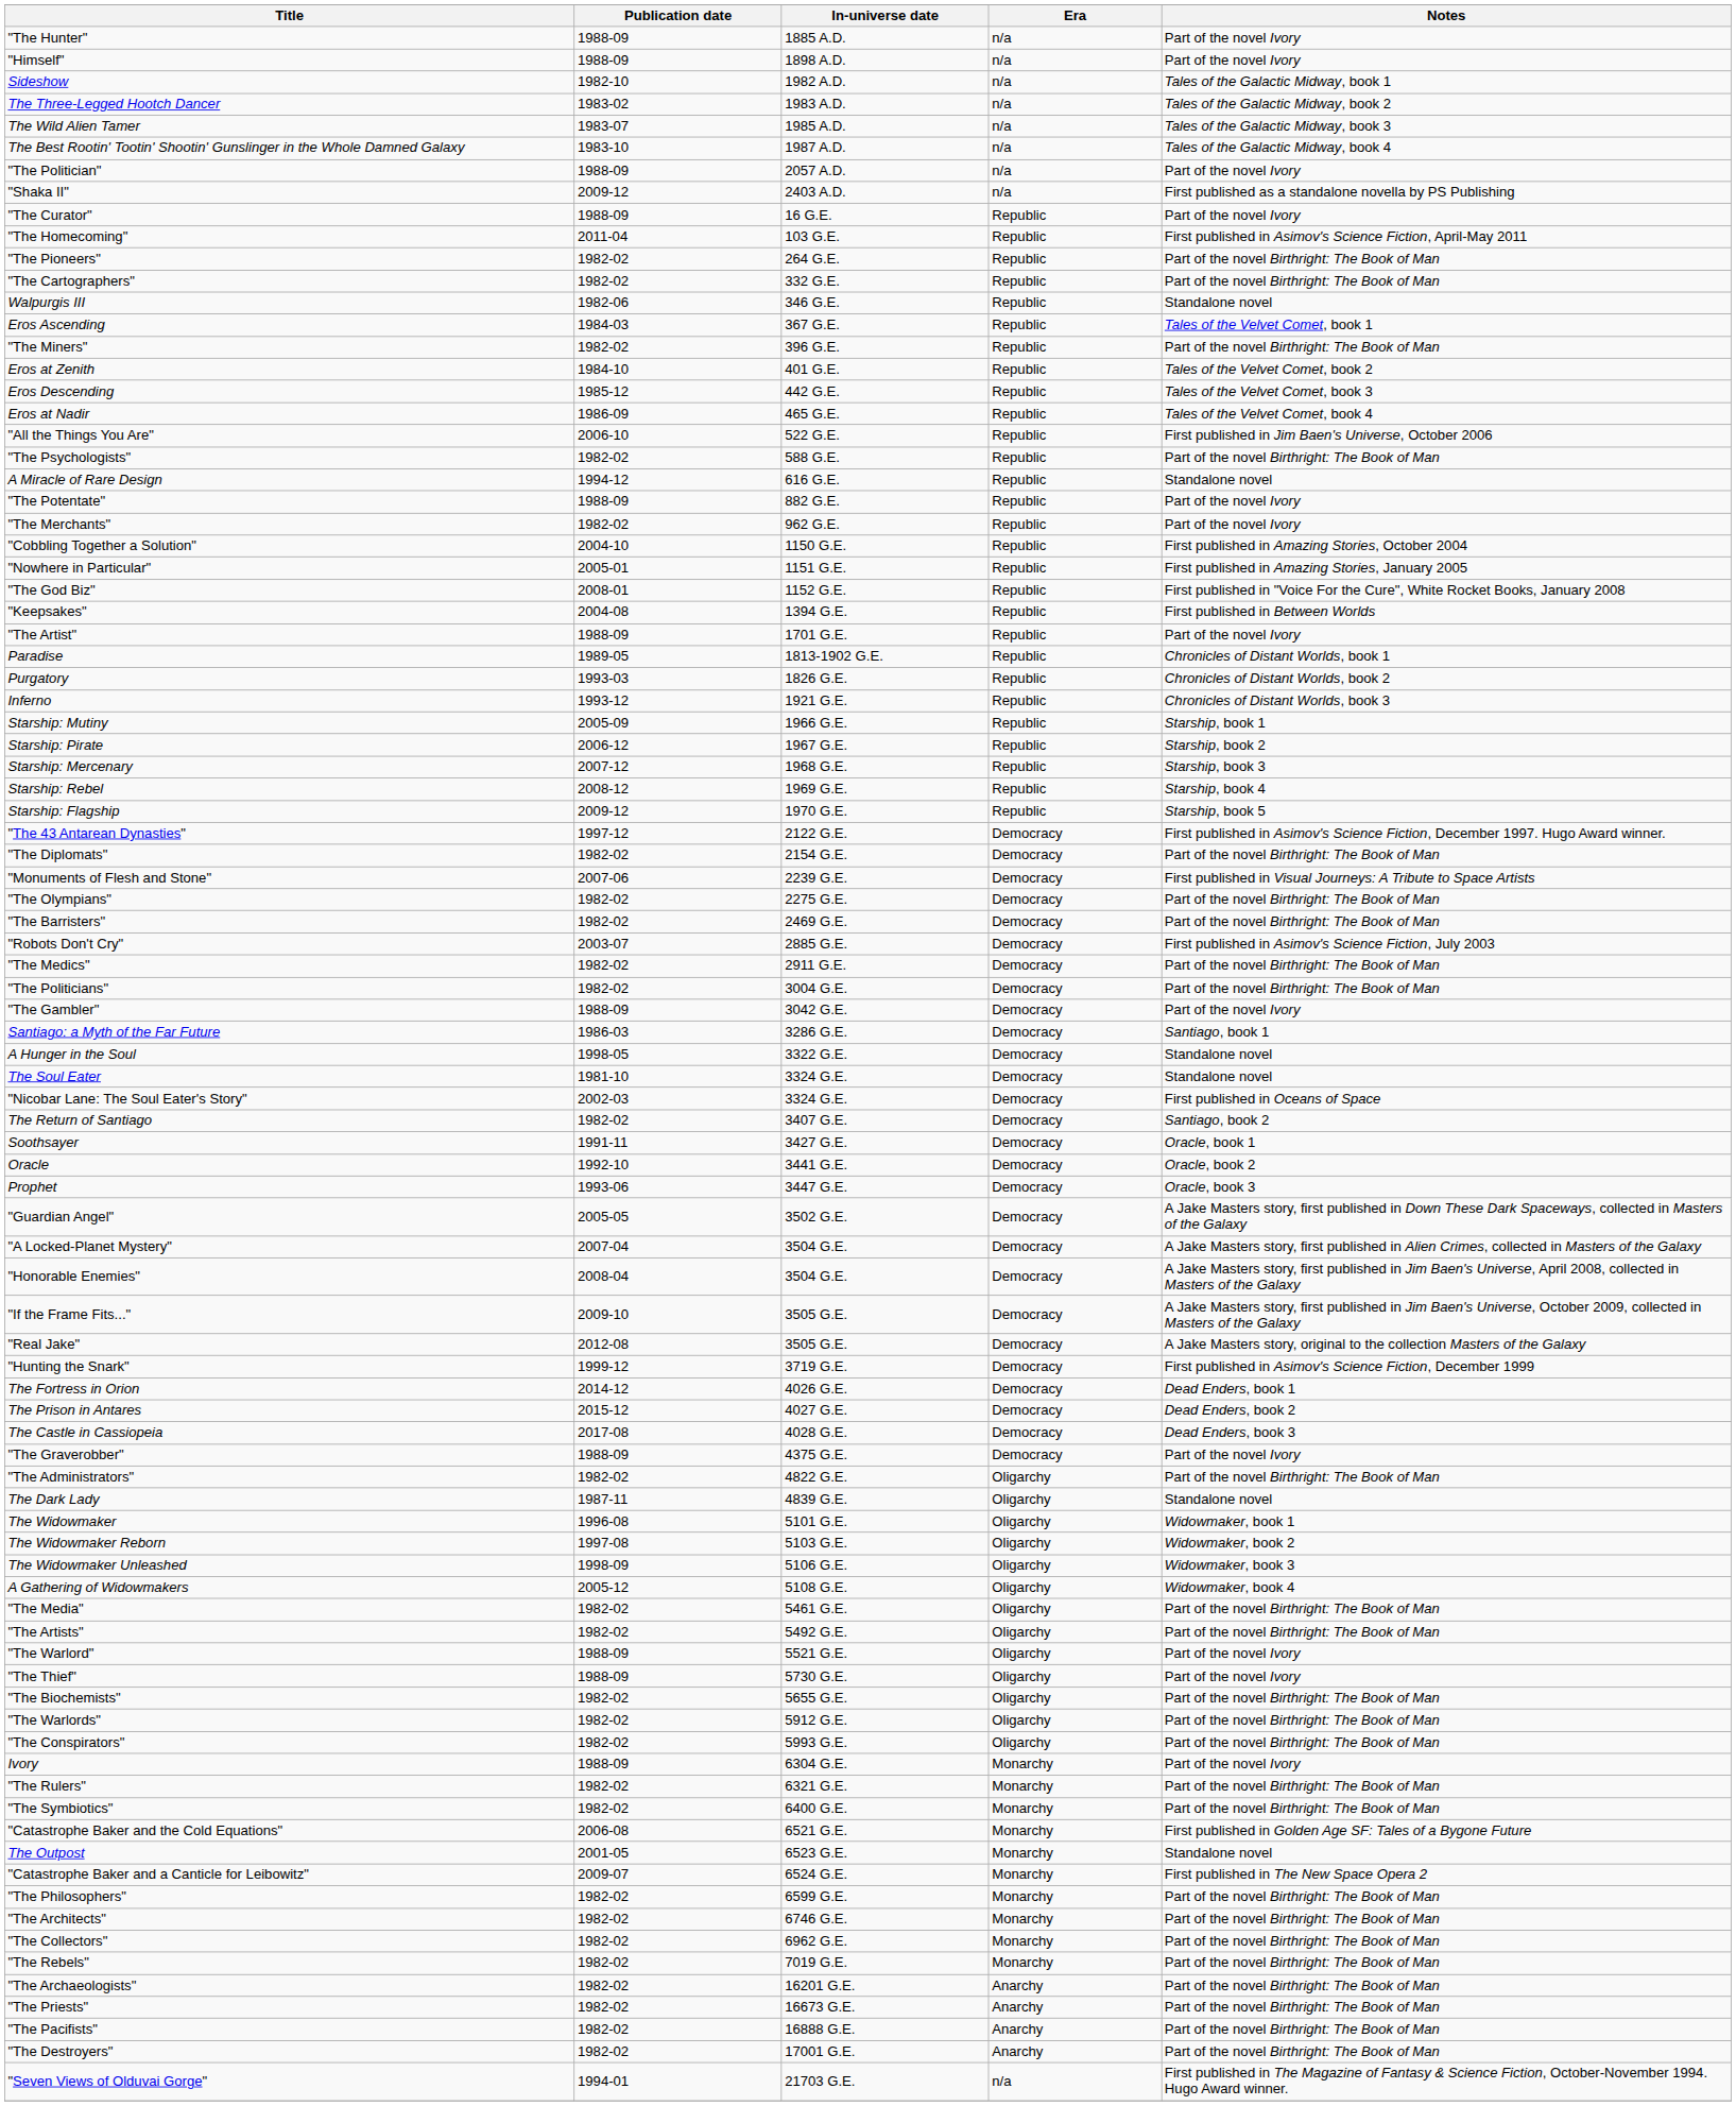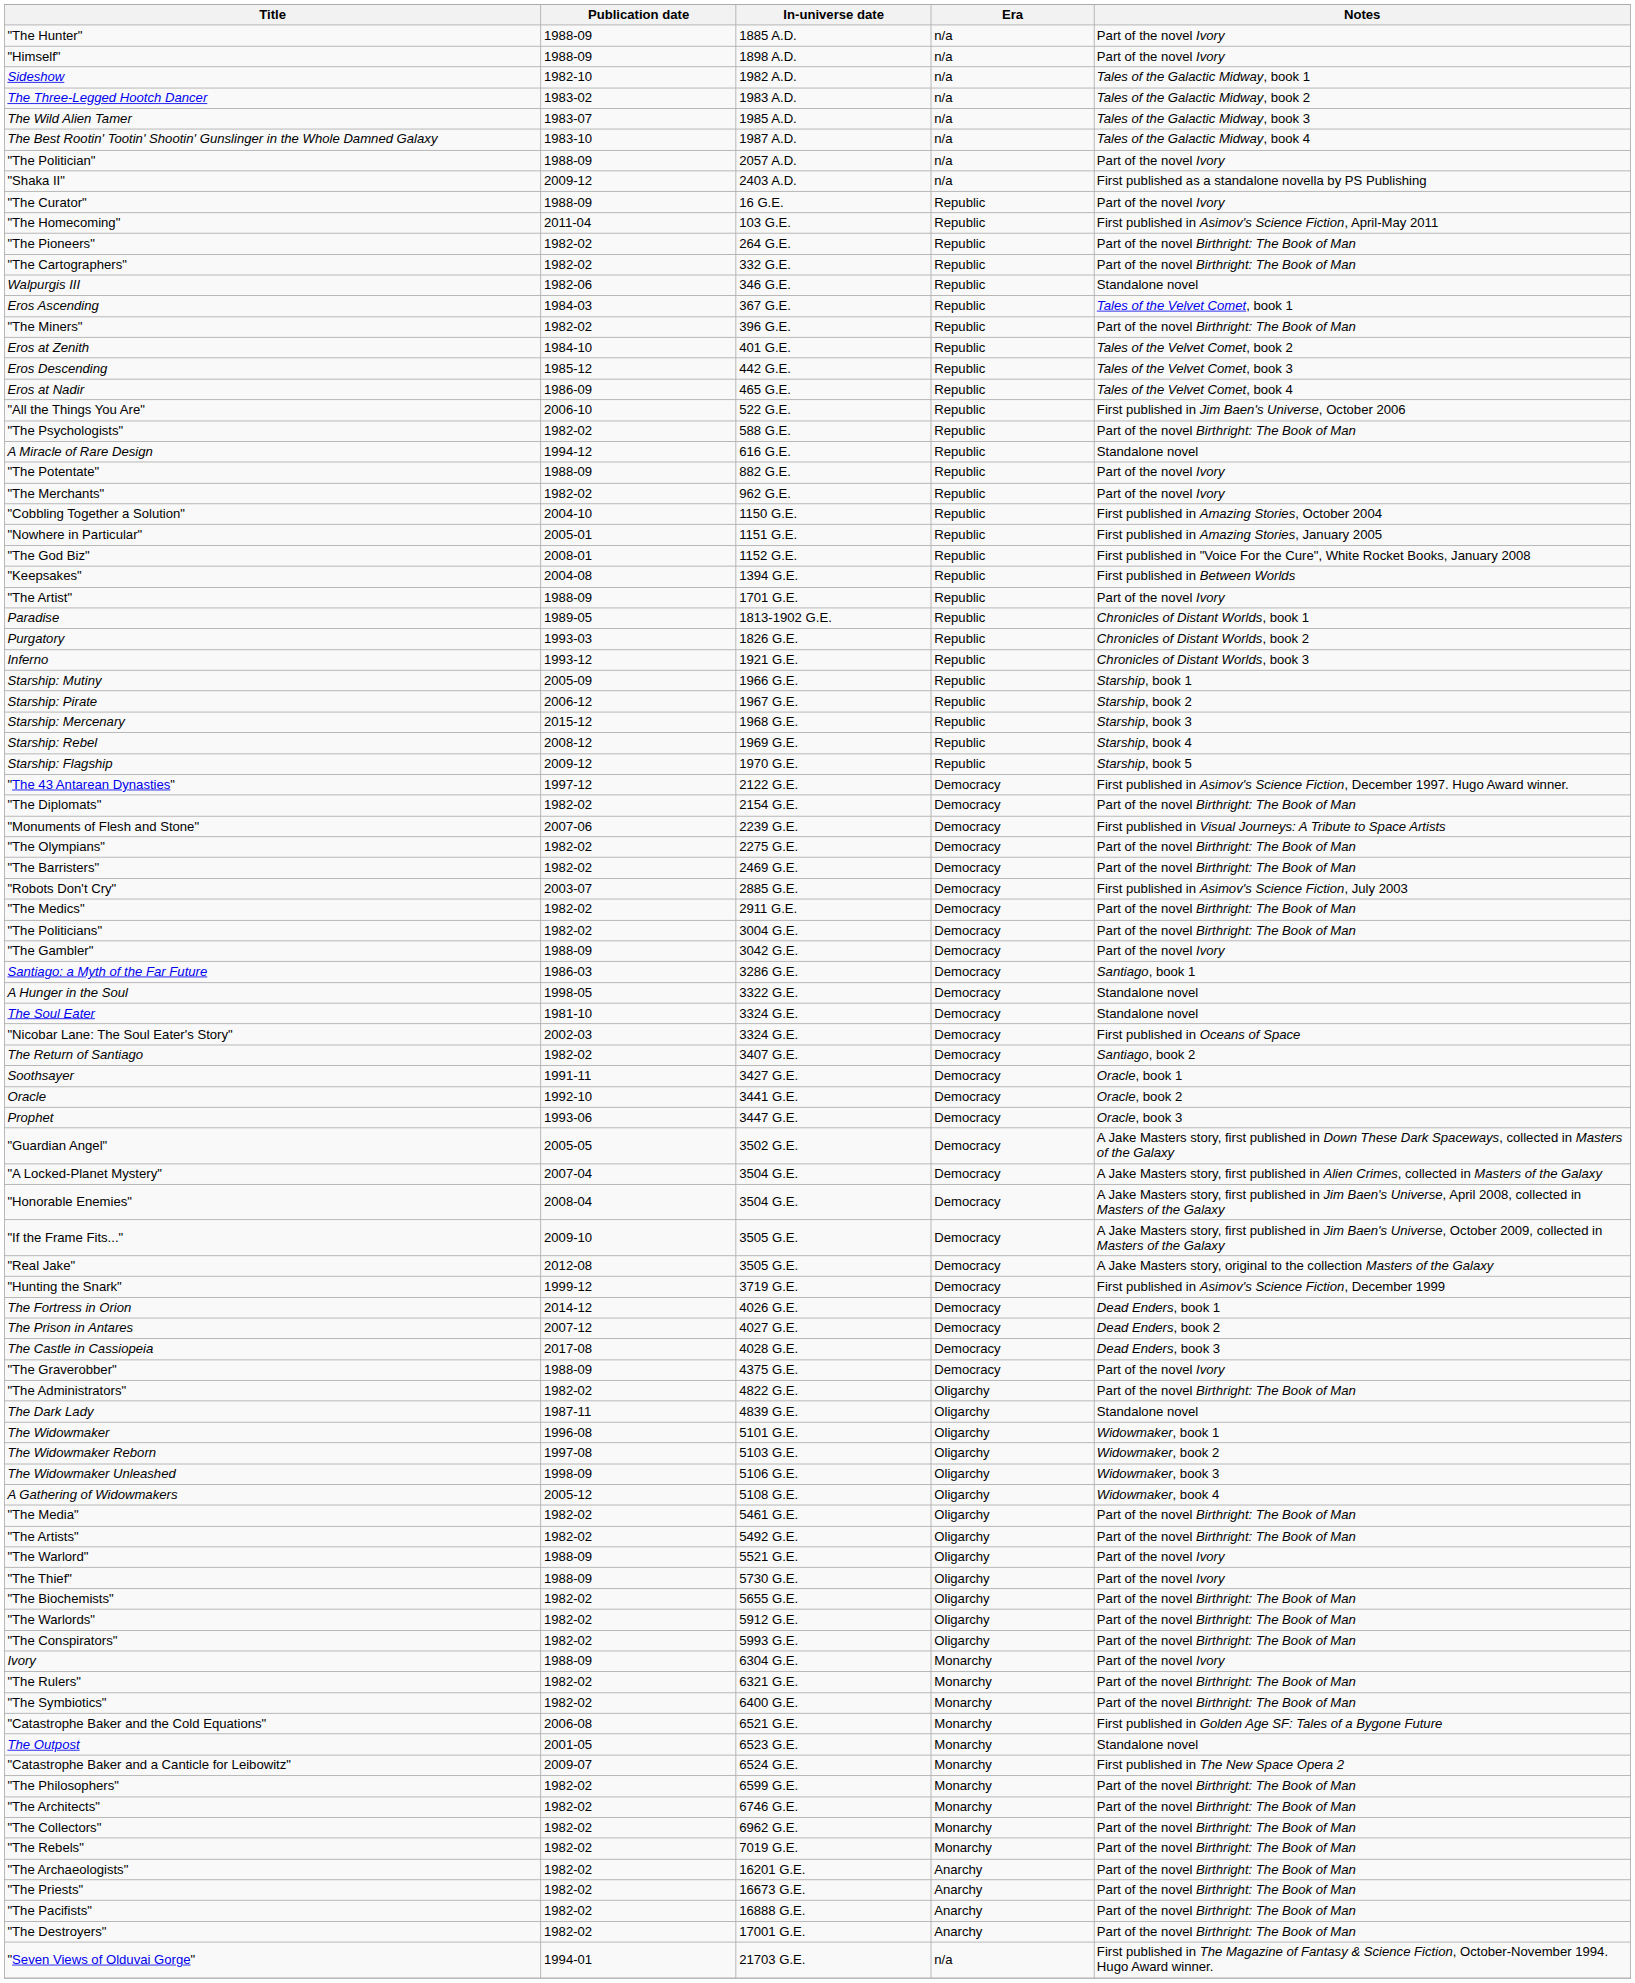Starship: Mercenary | Publication date: 2007-12 -> 2015-12
The Prison in Antares | Publication date: 2015-12 -> 2007-12
